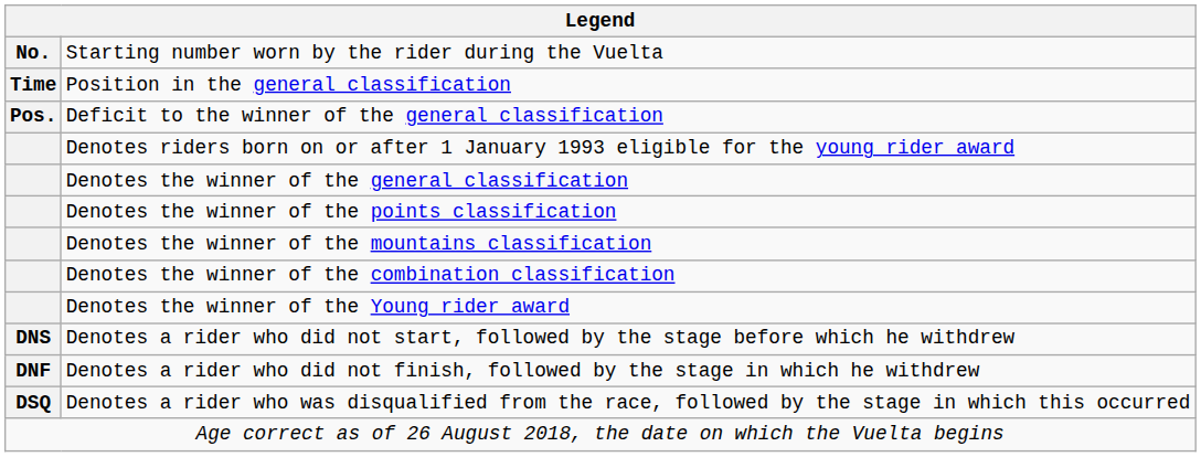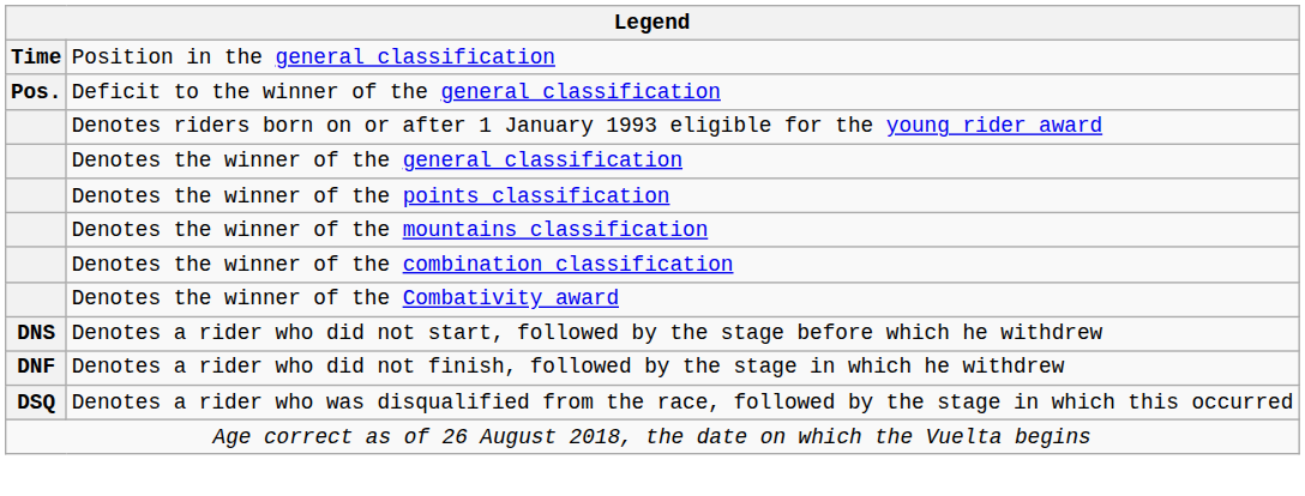- row: No. | Starting number worn by the rider during the Vuelta
+ row: Denotes the winner of the Combativity award
- row: Denotes the winner of the Young rider award
